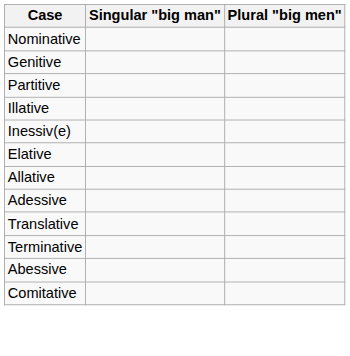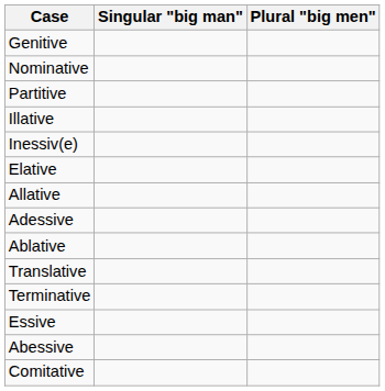rows swapped: Nominative <-> Genitive
+ row: Ablative
+ row: Essive
